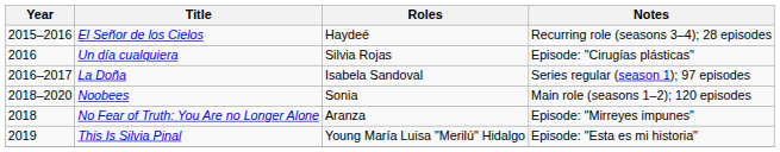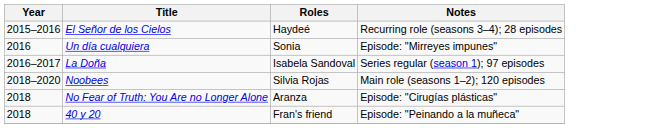Un día cualquiera | Roles: Silvia Rojas -> Sonia
Un día cualquiera | Notes: Episode: "Cirugías plásticas" -> Episode: "Mirreyes impunes"
Noobees | Roles: Sonia -> Silvia Rojas
No Fear of Truth: You Are no Longer Alone | Notes: Episode: "Mirreyes impunes" -> Episode: "Cirugías plásticas"
+ row: 2018 | 40 y 20 | Fran's friend | Episode: "Peinando a la muñeca"
- row: 2019 | This Is Silvia Pinal | Young María Luisa "Merilú" Hidalgo | Episode: "Esta es mi historia"
